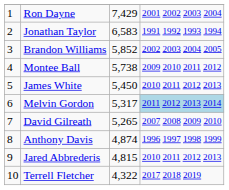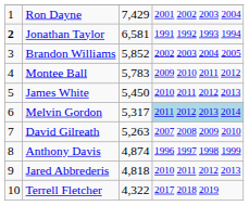Jonathan Taylor | column 1: normal -> bold
Jonathan Taylor | column 3: 6,583 -> 6,581
Montee Ball | column 3: 5,738 -> 5,783
David Gilreath | column 3: 5,265 -> 5,263
Jared Abbrederis | column 3: 4,815 -> 4,818
